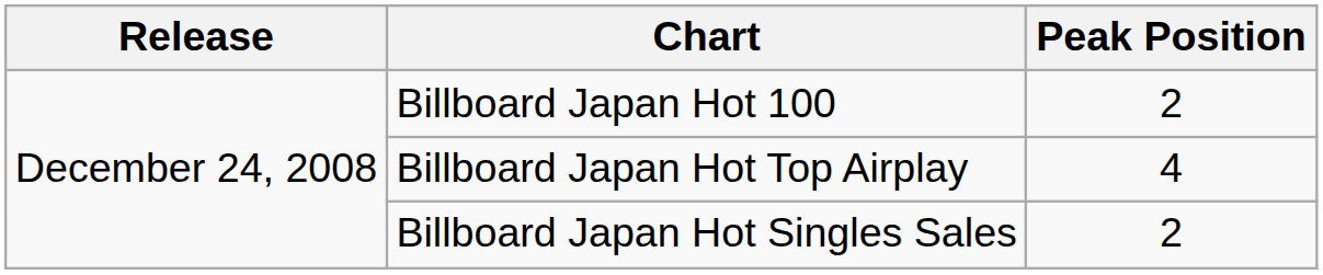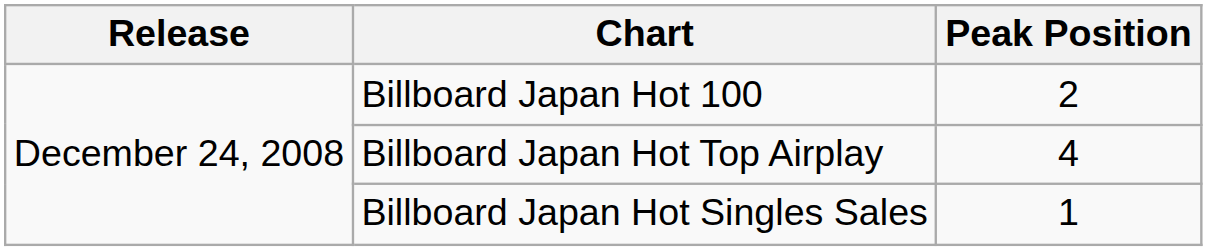Billboard Japan Hot Singles Sales | Peak Position: 2 -> 1
